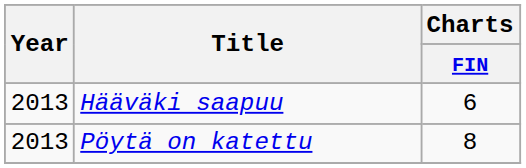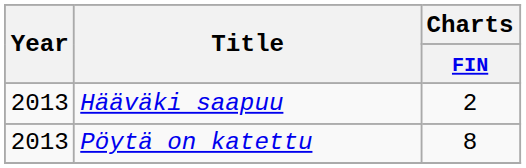Hääväki saapuu | Charts / FIN: 6 -> 2
